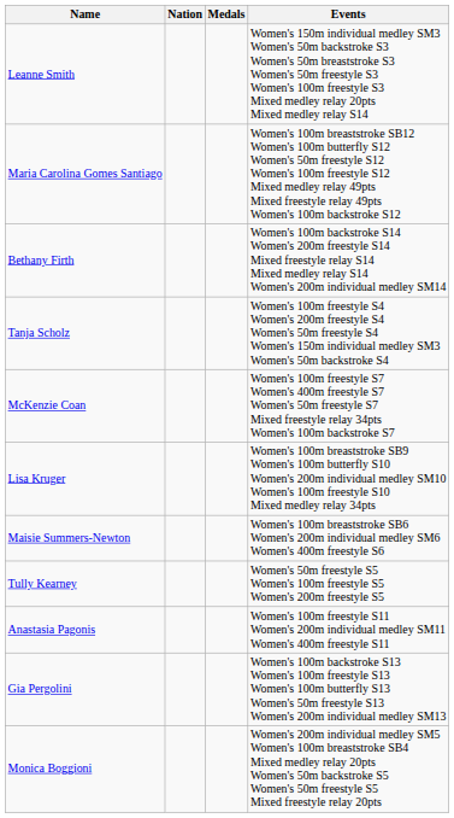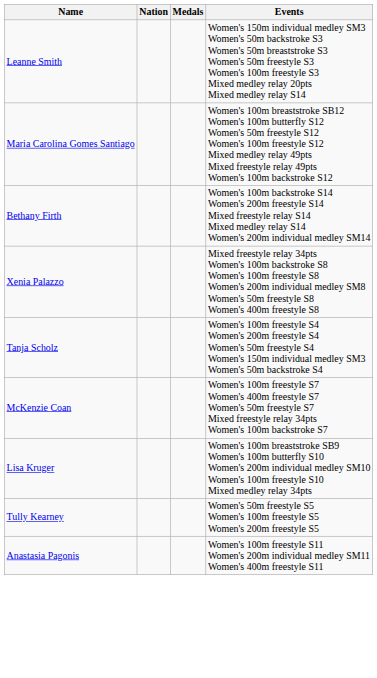+ row: Xenia Palazzo | Mixed freestyle relay 34pts Women's 100m backstroke S8 Women's 100m freestyle S8 Women's 200m individual medley SM8 Women's 50m freestyle S8 Women's 400m freestyle S8
- row: Maisie Summers-Newton | Women's 100m breaststroke SB6 Women's 200m individual medley SM6 Women's 400m freestyle S6
- row: Gia Pergolini | Women's 100m backstroke S13 Women's 100m freestyle S13 Women's 100m butterfly S13 Women's 50m freestyle S13 Women's 200m individual medley SM13
- row: Monica Boggioni | Women's 200m individual medley SM5 Women's 100m breaststroke SB4 Mixed medley relay 20pts Women's 50m backstroke S5 Women's 50m freestyle S5 Mixed freestyle relay 20pts
